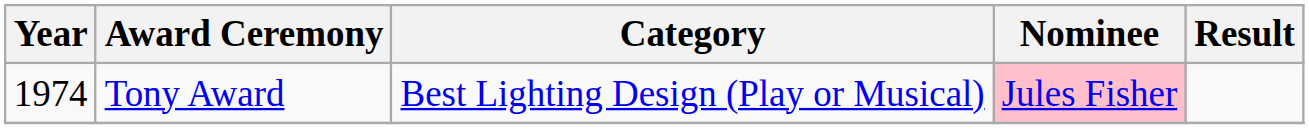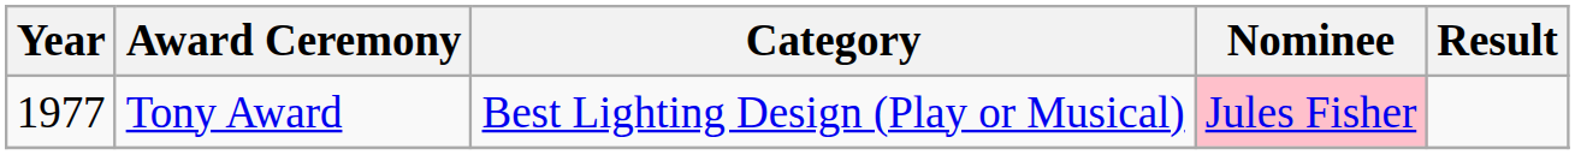Tony Award | Year: 1974 -> 1977
